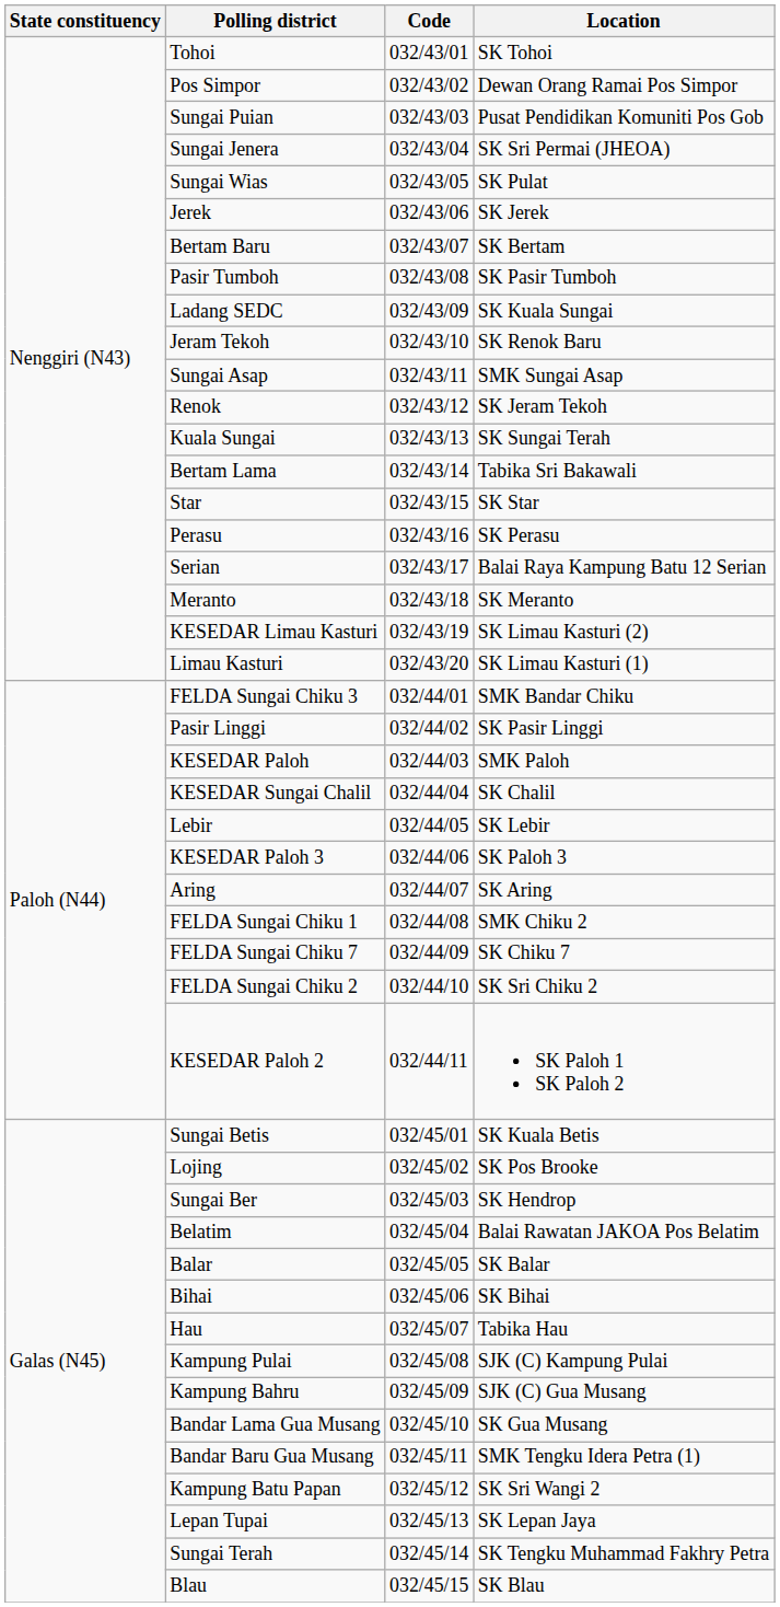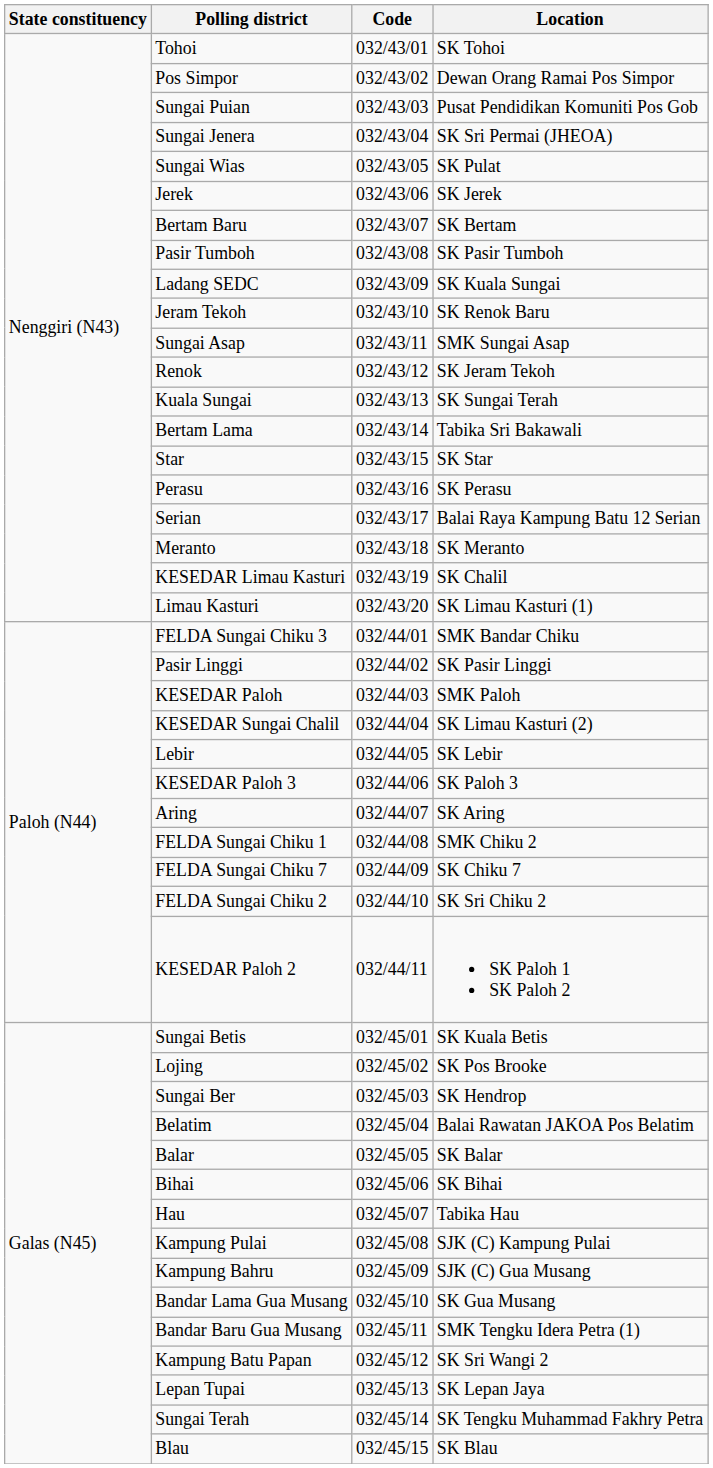KESEDAR Limau Kasturi | Location: SK Limau Kasturi (2) -> SK Chalil
KESEDAR Sungai Chalil | Location: SK Chalil -> SK Limau Kasturi (2)
